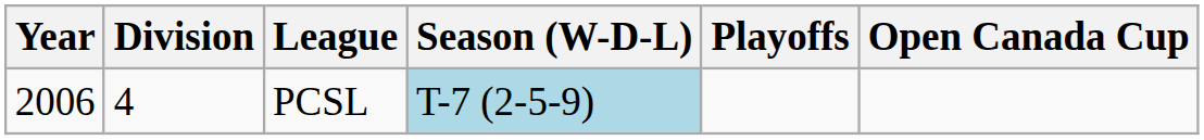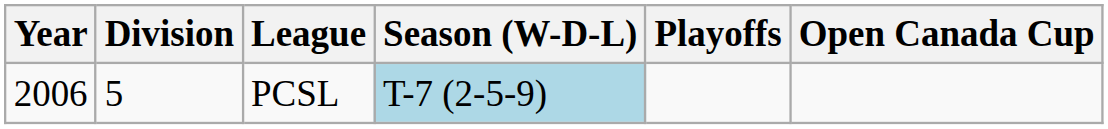PCSL | Division: 4 -> 5
